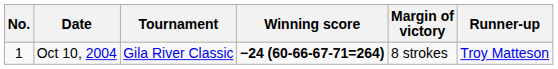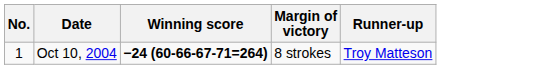- column: Tournament | Gila River Classic
